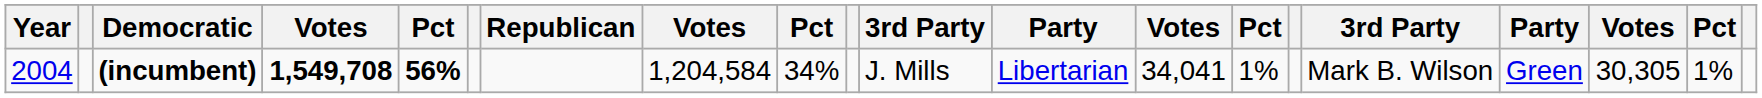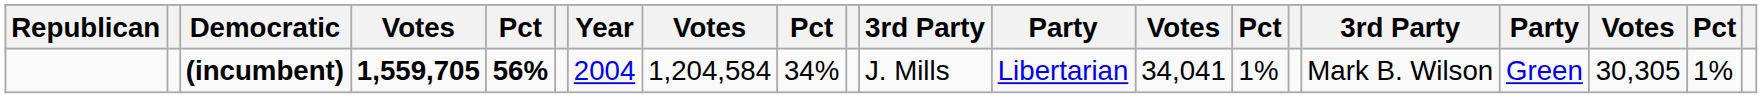columns swapped: Year <-> Republican
(incumbent) | column 4: 1,549,708 -> 1,559,705
